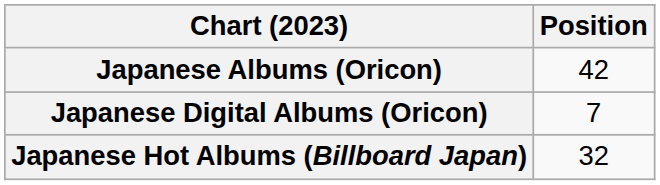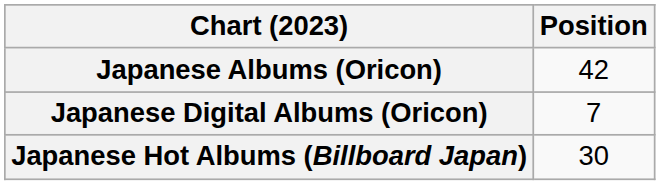Japanese Hot Albums (Billboard Japan) | Position: 32 -> 30
